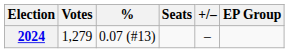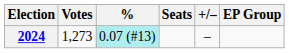2024 | Votes: 1,279 -> 1,273
2024 | %: no background -> paleturquoise background
